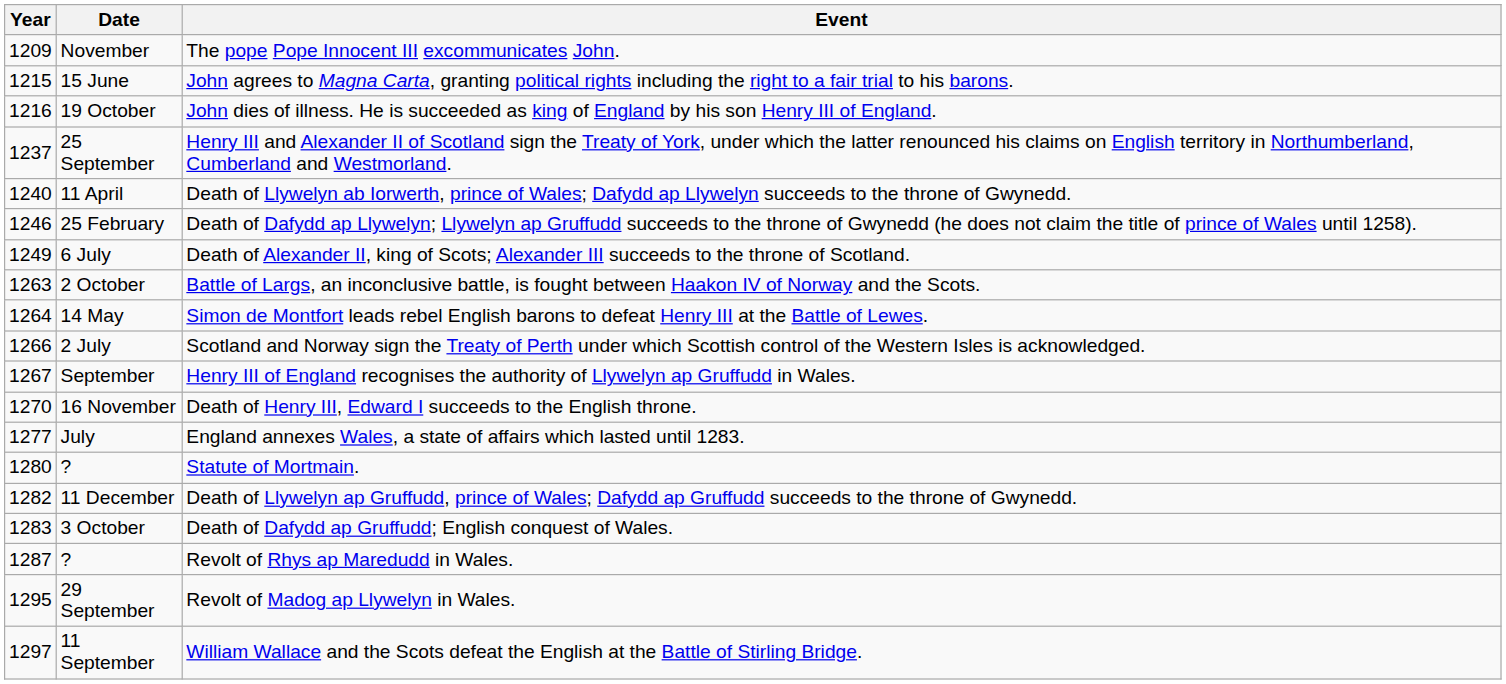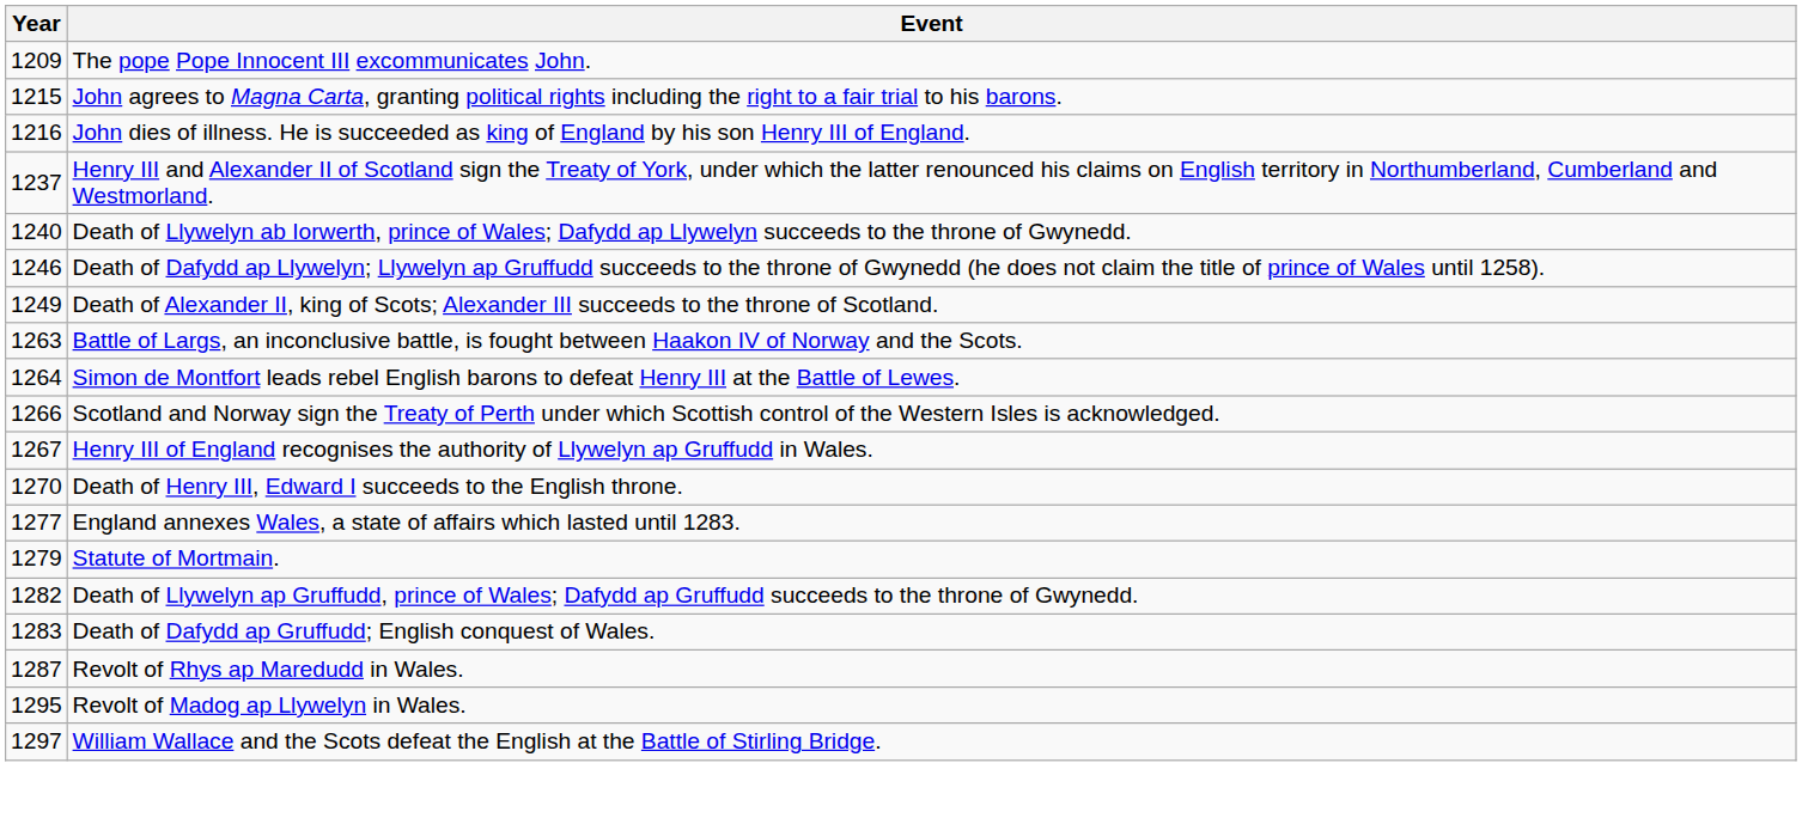- column: Date | November | 15 June | 19 October | 25 September | 11 April | 25 February | 6 July | 2 October | 14 May | 2 July | September | 16 November | July | ? | 11 December | 3 October | ? | 29 September | 11 September
Statute of Mortmain. | Year: 1280 -> 1279
